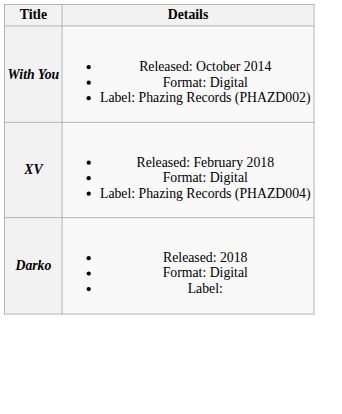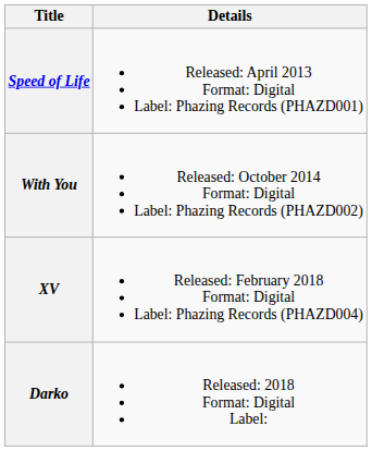+ row: Speed of Life | Released: April 2013 Format: Digital Label: Phazing Records (PHAZD001)
